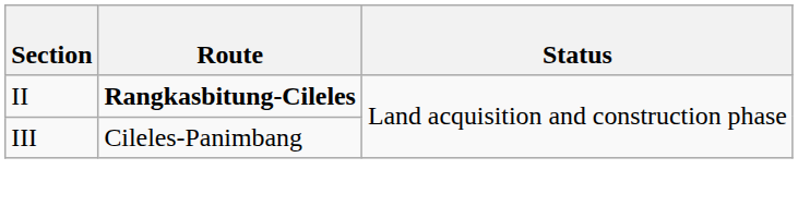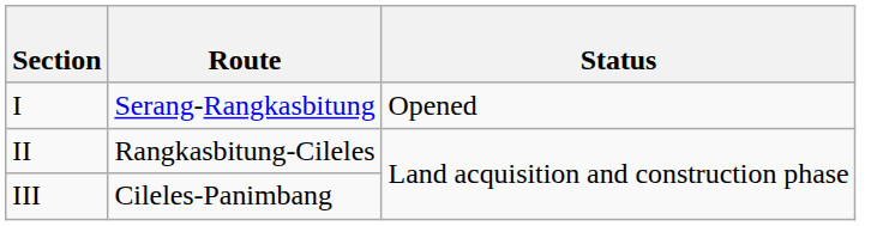+ row: I | Serang-Rangkasbitung | Opened
II | Route: bold -> normal
